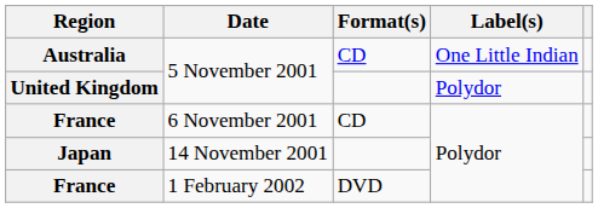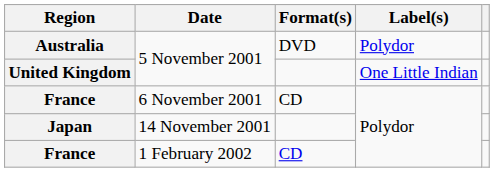Australia | Format(s): CD -> DVD
Australia | Label(s): One Little Indian -> Polydor
United Kingdom | Label(s): Polydor -> One Little Indian
France / 1 February 2002 | Format(s): DVD -> CD
